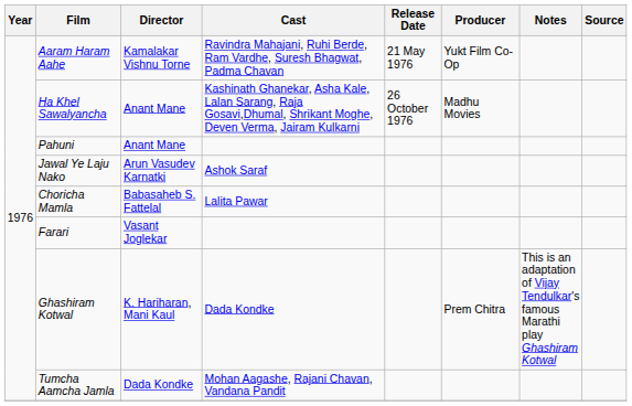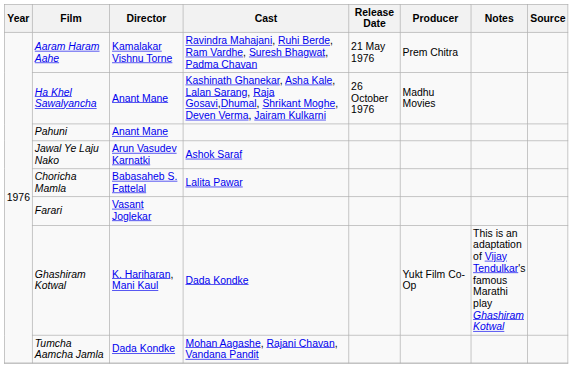Aaram Haram Aahe | Producer: Yukt Film Co-Op -> Prem Chitra
Ghashiram Kotwal | Producer: Prem Chitra -> Yukt Film Co-Op
